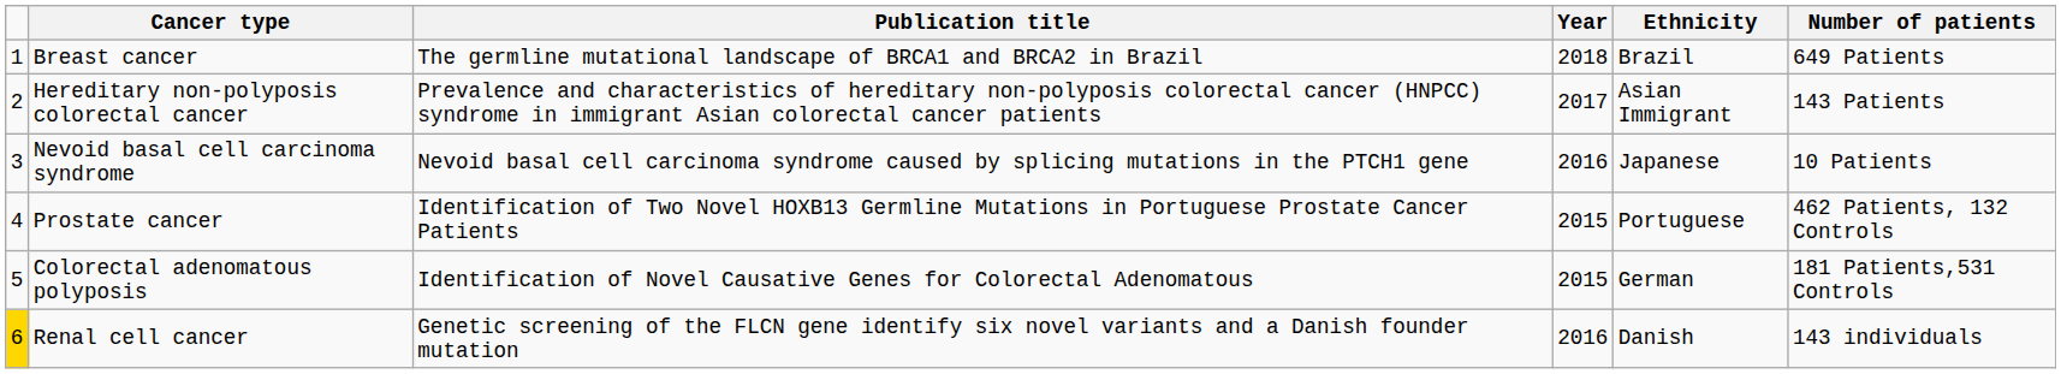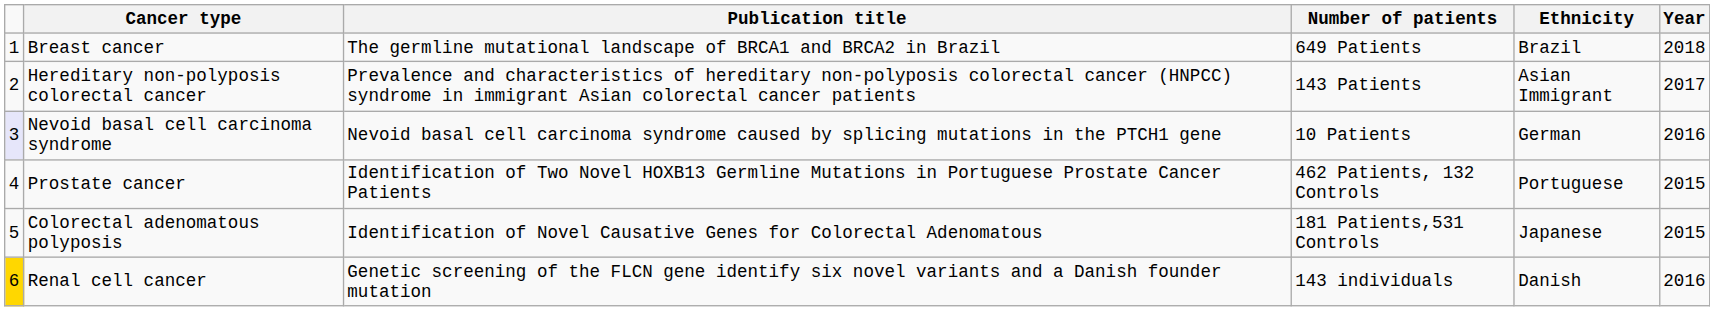columns swapped: Year <-> Number of patients
Nevoid basal cell carcinoma syndrome | column 1: no background -> lavender background
Nevoid basal cell carcinoma syndrome | Ethnicity: Japanese -> German
Colorectal adenomatous polyposis | Ethnicity: German -> Japanese
